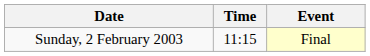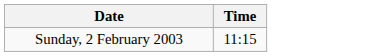- column: Event | Final
